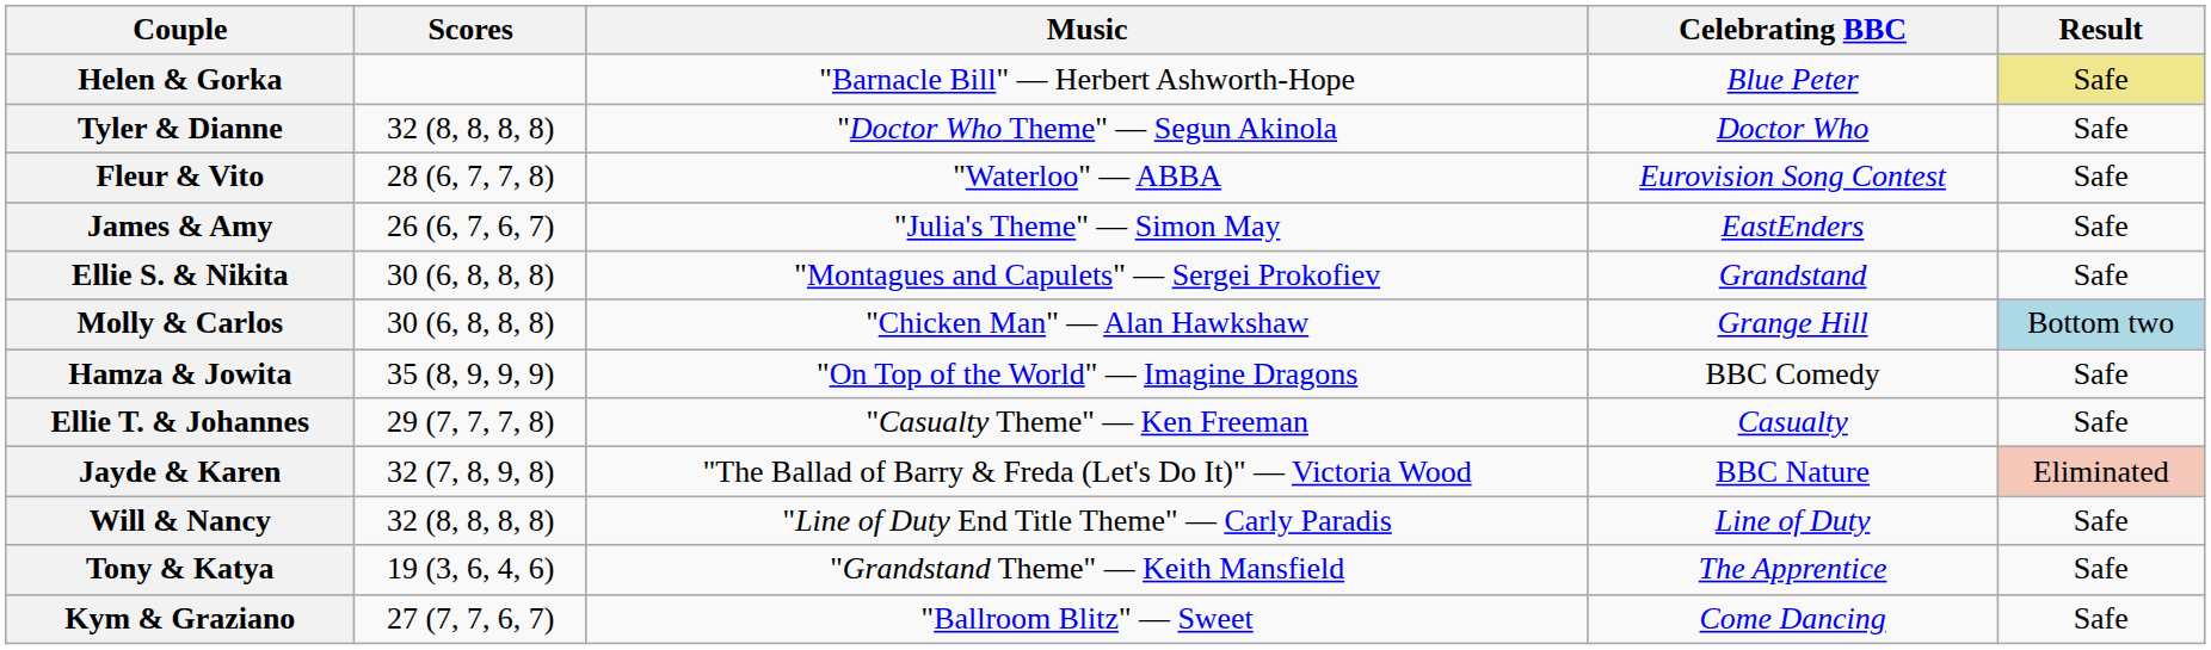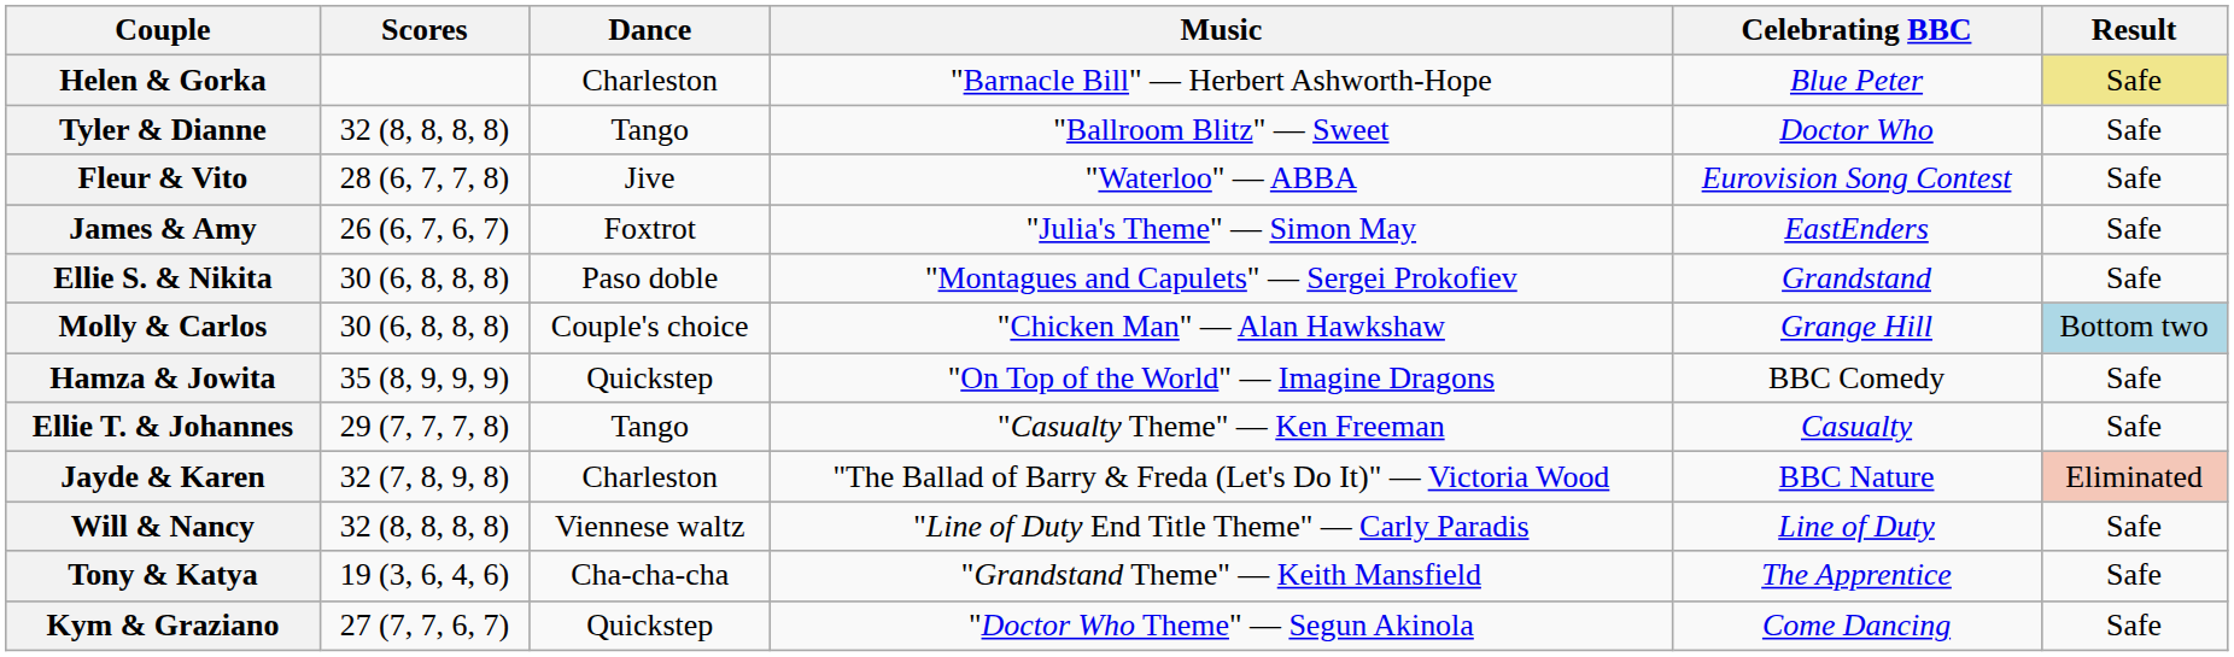+ column: Dance | Charleston | Tango | Jive | Foxtrot | Paso doble | Couple's choice | Quickstep | Tango | Charleston | Viennese waltz | Cha-cha-cha | Quickstep
Tyler & Dianne | Music: "Doctor Who Theme" — Segun Akinola -> "Ballroom Blitz" — Sweet
Kym & Graziano | Music: "Ballroom Blitz" — Sweet -> "Doctor Who Theme" — Segun Akinola
